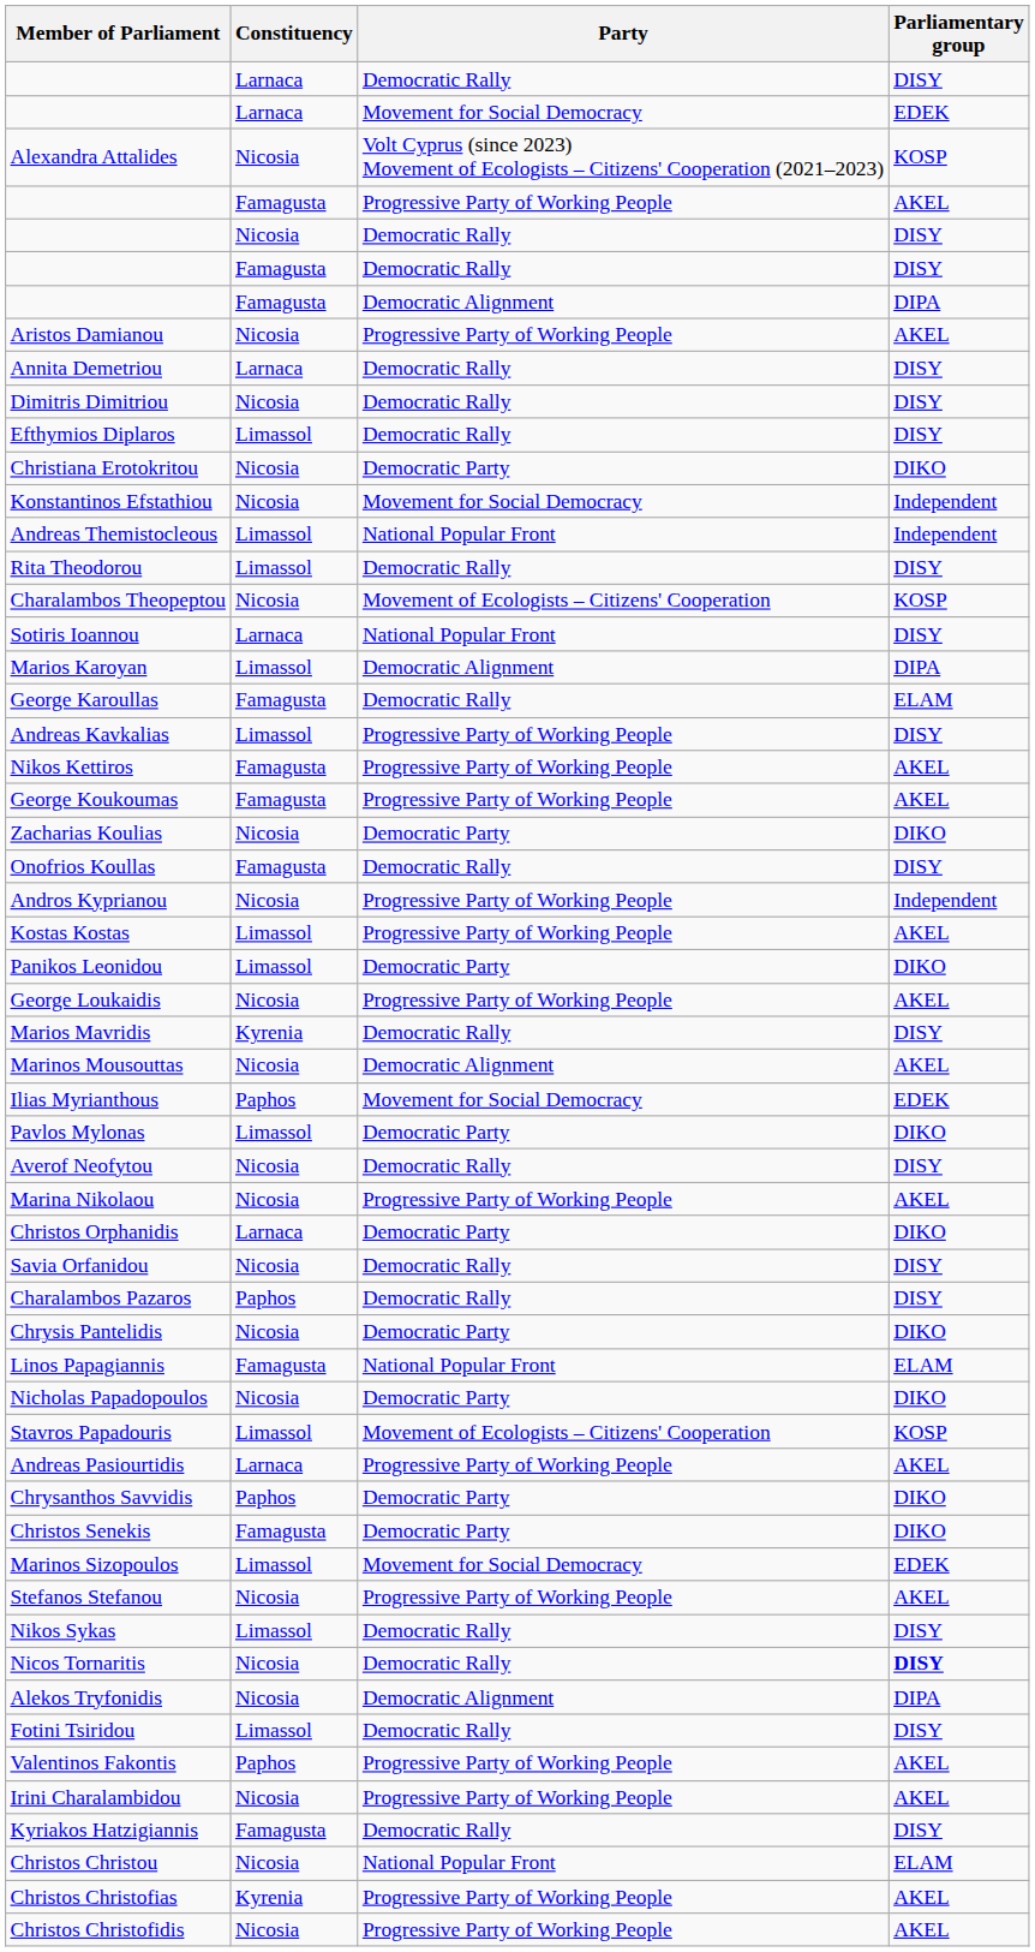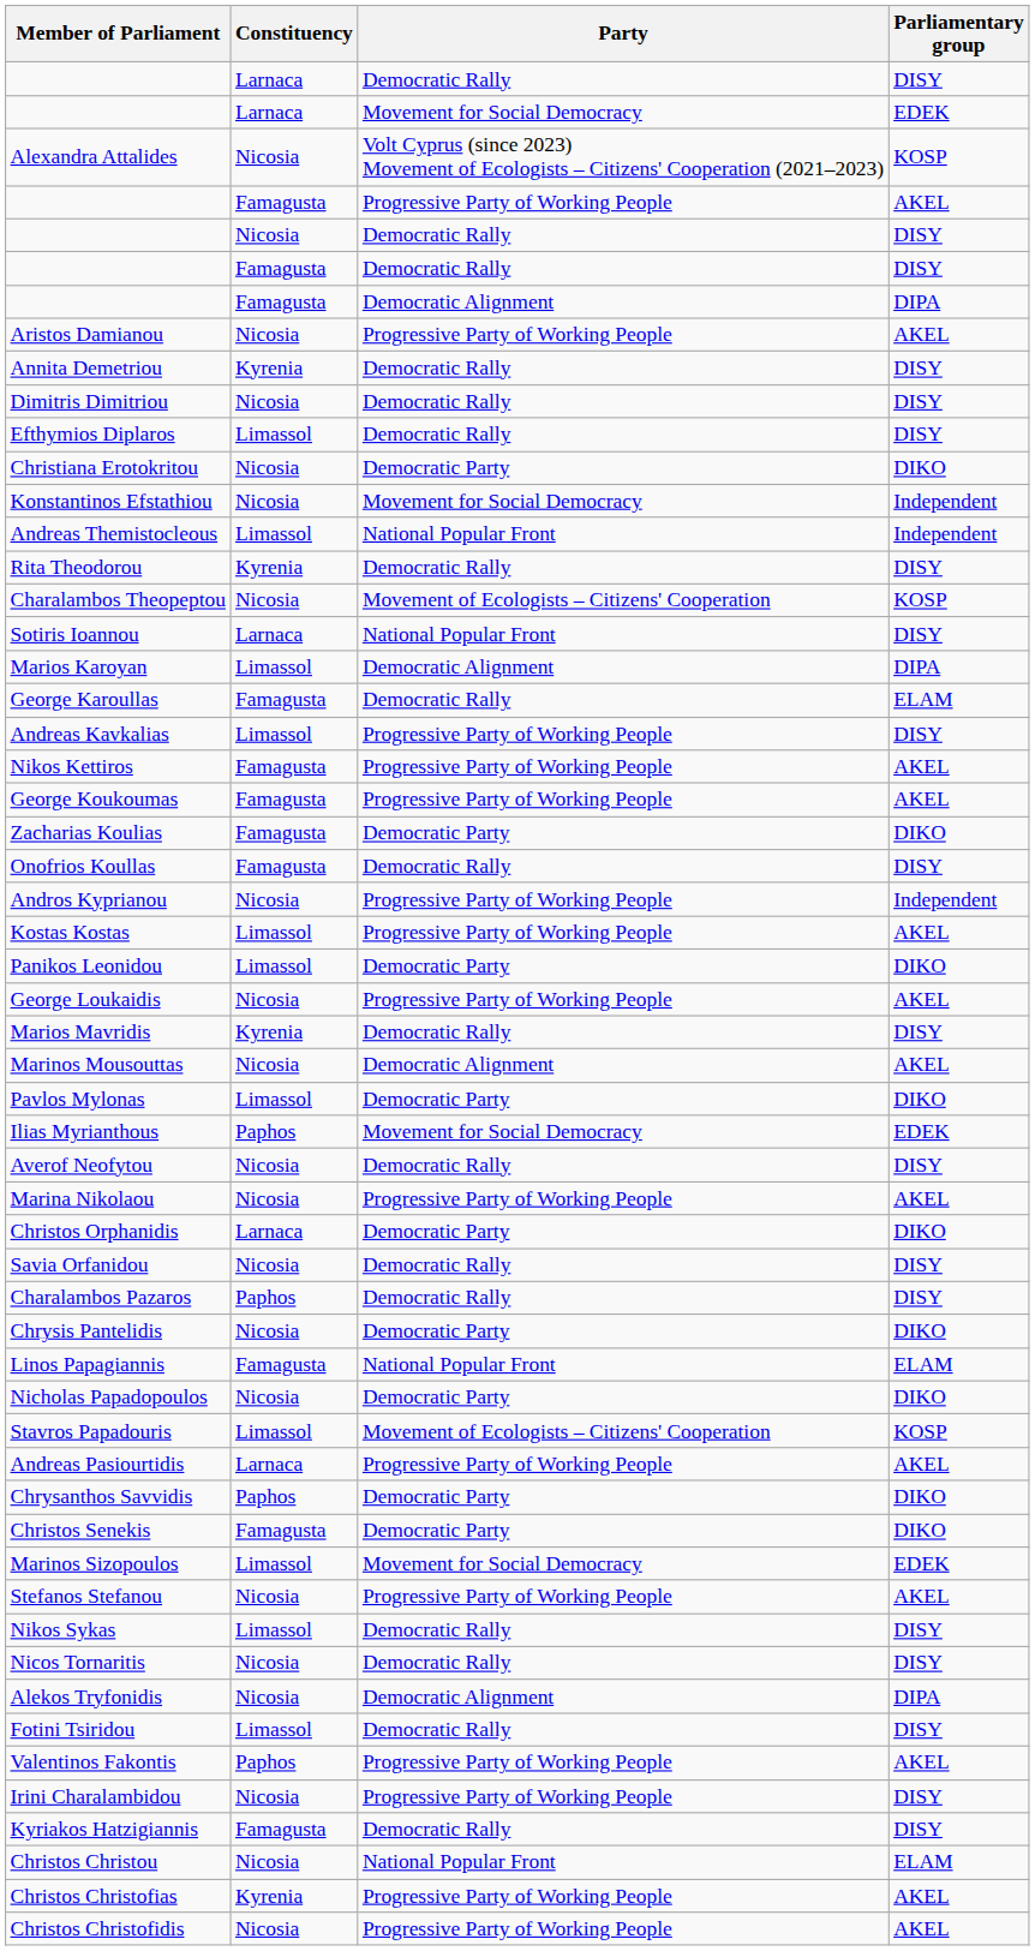Annita Demetriou | Constituency: Larnaca -> Kyrenia
Rita Theodorou | Constituency: Limassol -> Kyrenia
Zacharias Koulias | Constituency: Nicosia -> Famagusta
rows swapped: Pavlos Mylonas <-> Ilias Myrianthous
Nicos Tornaritis | Parliamentary group: bold -> normal
Irini Charalambidou | Parliamentary group: AKEL -> DISY
